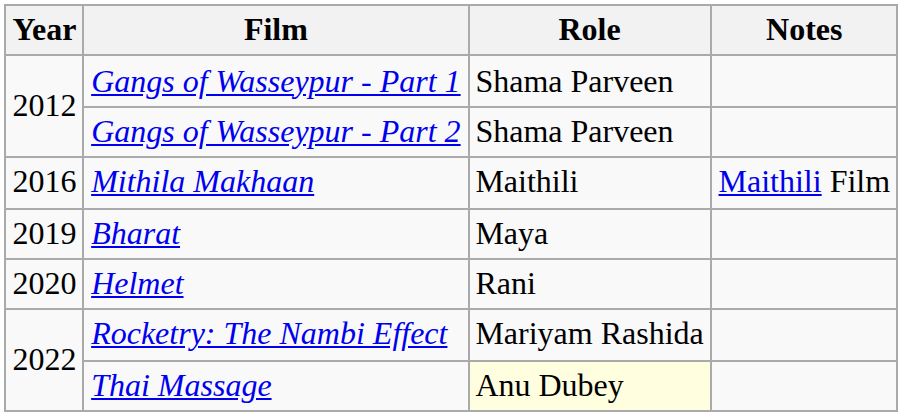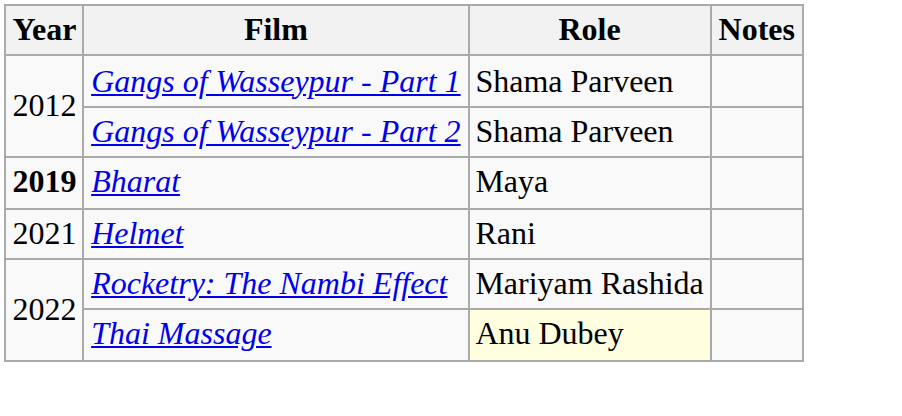- row: 2016 | Mithila Makhaan | Maithili | Maithili Film
Bharat | Year: normal -> bold
Helmet | Year: 2020 -> 2021
